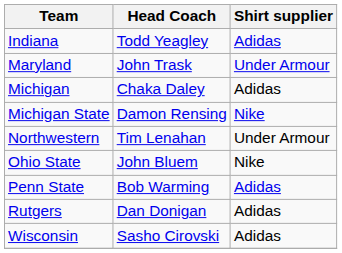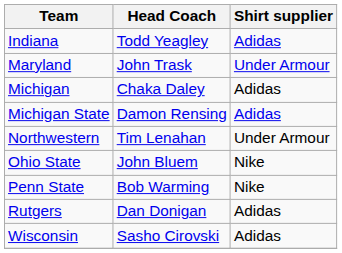Michigan State | Shirt supplier: Nike -> Adidas
Penn State | Shirt supplier: Adidas -> Nike
